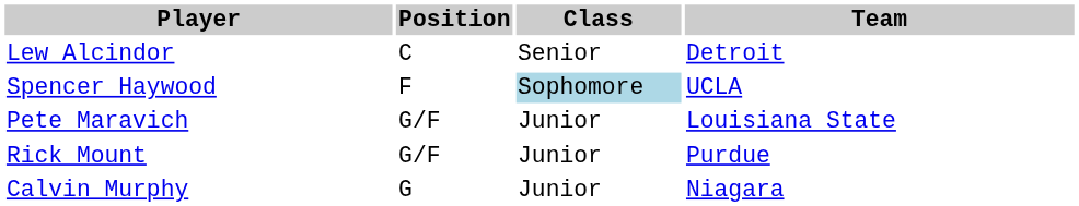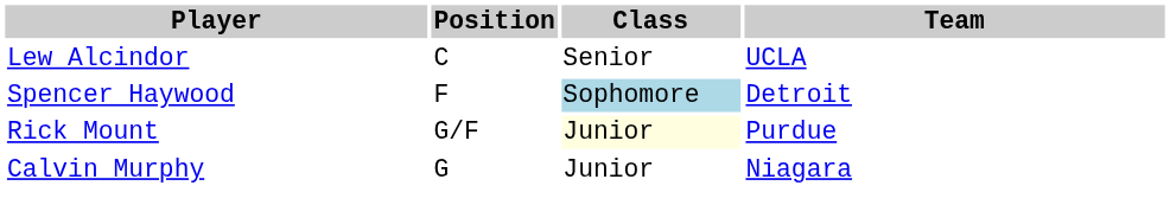Lew Alcindor | Team: Detroit -> UCLA
Spencer Haywood | Team: UCLA -> Detroit
- row: Pete Maravich | G/F | Junior | Louisiana State
Rick Mount | Class: no background -> lightyellow background
